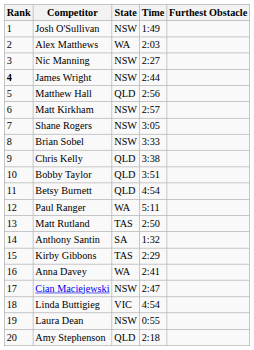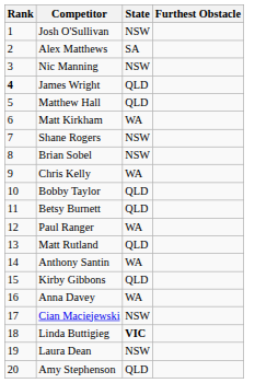- column: Time | 1:49 | 2:03 | 2:27 | 2:44 | 2:56 | 2:57 | 3:05 | 3:33 | 3:38 | 3:51 | 4:54 | 5:11 | 2:50 | 1:32 | 2:29 | 2:41 | 2:47 | 4:54 | 0:55 | 2:18
Alex Matthews | State: WA -> SA
James Wright | State: NSW -> QLD
Matt Kirkham | State: NSW -> WA
Chris Kelly | State: QLD -> WA
Matt Rutland | State: TAS -> QLD
Anthony Santin | State: SA -> WA
Kirby Gibbons | State: TAS -> QLD
Linda Buttigieg | State: normal -> bold
